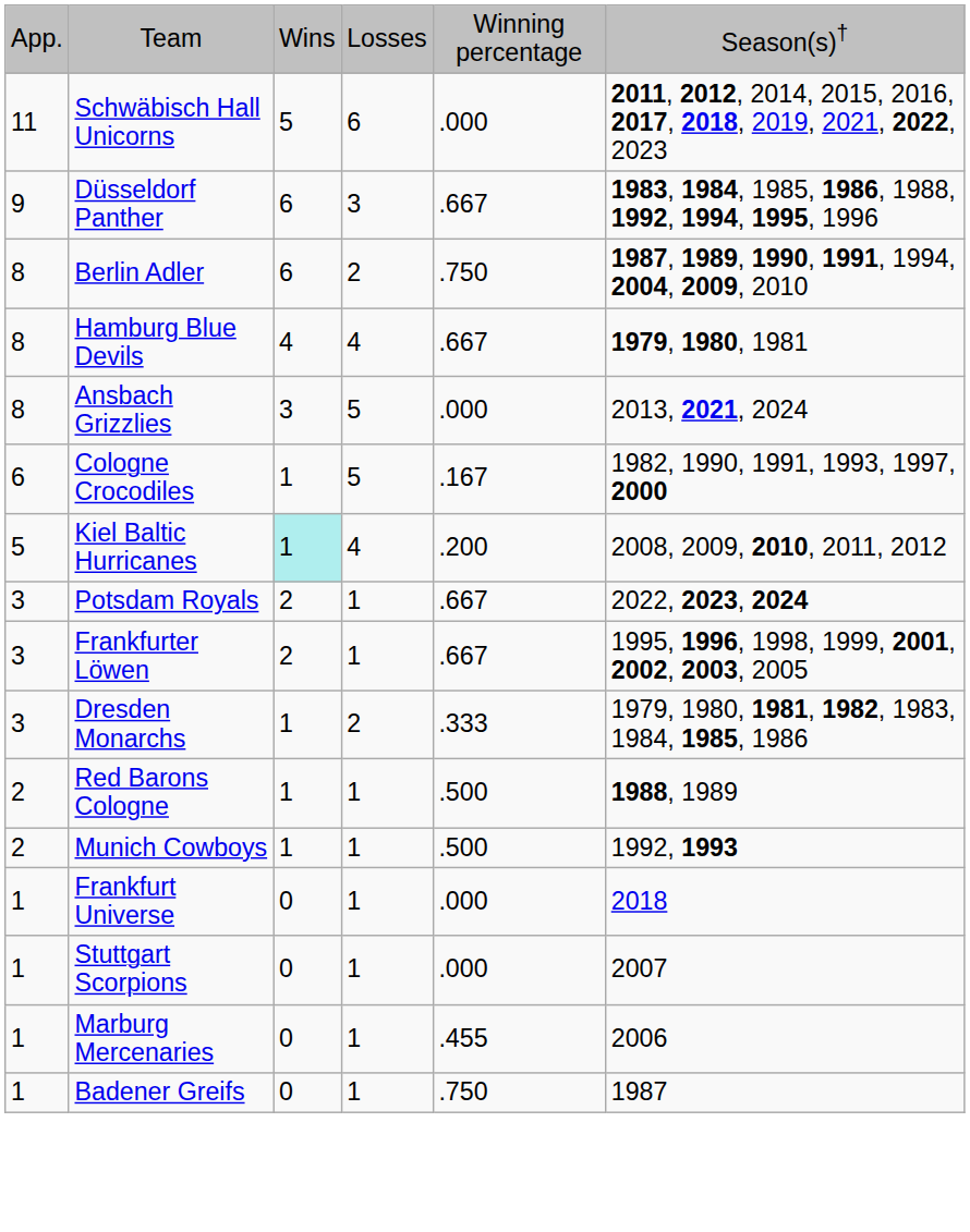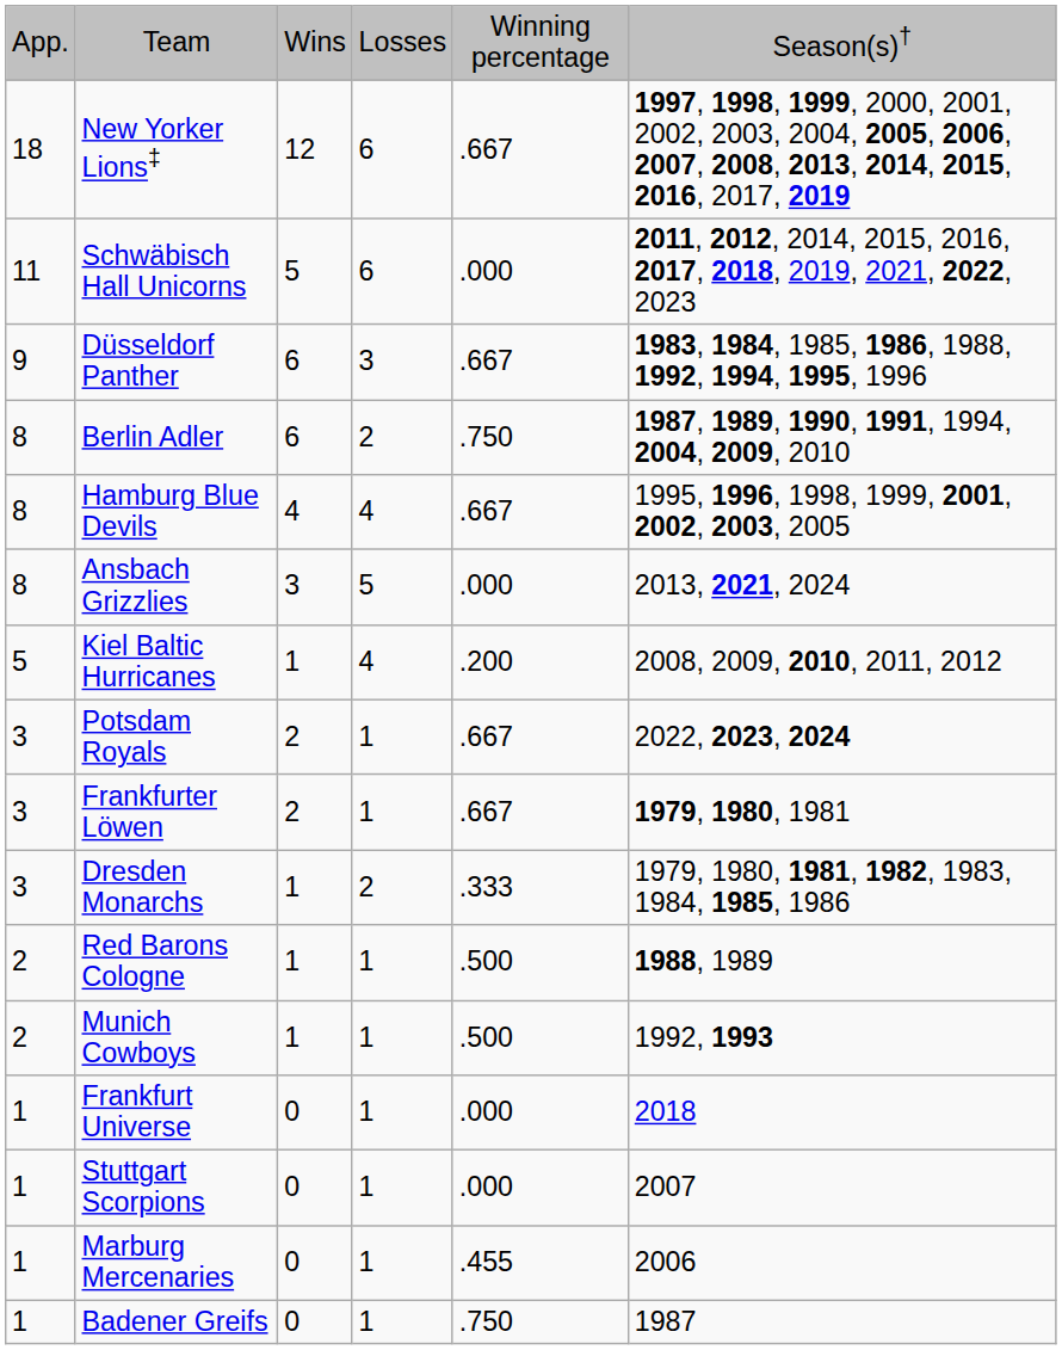+ row: 18 | New Yorker Lions‡ | 12 | 6 | .667 | 1997, 1998, 1999, 2000, 2001, 2002, 2003, 2004, 2005, 2006, 2007, 2008, 2013, 2014, 2015, 2016, 2017, 2019
Hamburg Blue Devils | column 6: 1979, 1980, 1981 -> 1995, 1996, 1998, 1999, 2001, 2002, 2003, 2005
- row: 6 | Cologne Crocodiles | 1 | 5 | .167 | 1982, 1990, 1991, 1993, 1997, 2000
Kiel Baltic Hurricanes | column 3: paleturquoise background -> no background
Frankfurter Löwen | column 6: 1995, 1996, 1998, 1999, 2001, 2002, 2003, 2005 -> 1979, 1980, 1981
